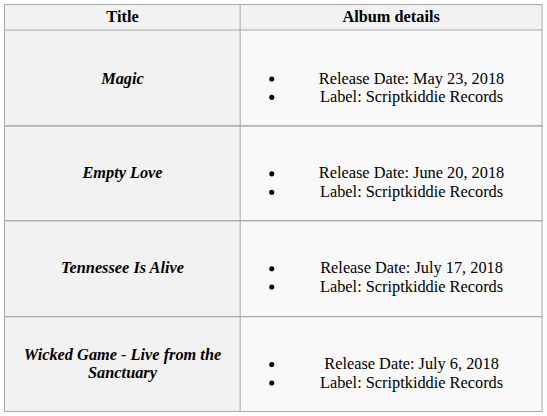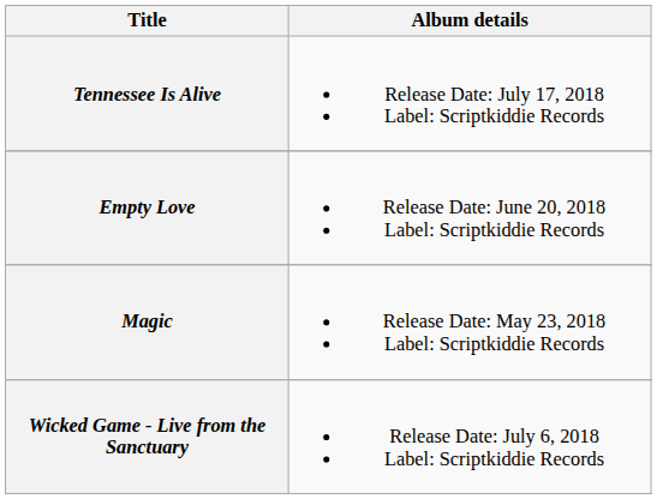rows swapped: Tennessee Is Alive <-> Magic
